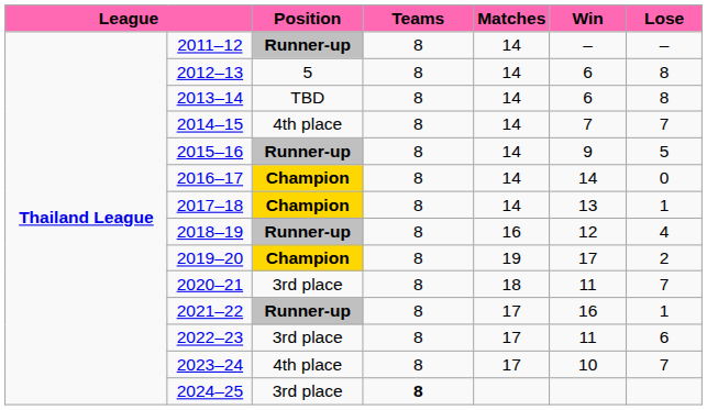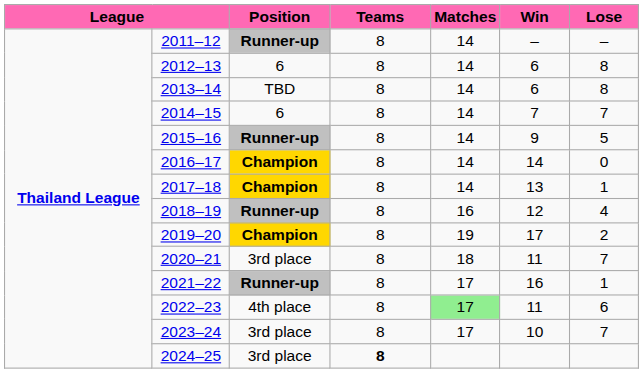2012–13 | column 3: 5 -> 6
2014–15 | column 3: 4th place -> 6
2022–23 | column 3: 3rd place -> 4th place
2022–23 | column 5: no background -> lightgreen background
2023–24 | column 3: 4th place -> 3rd place
